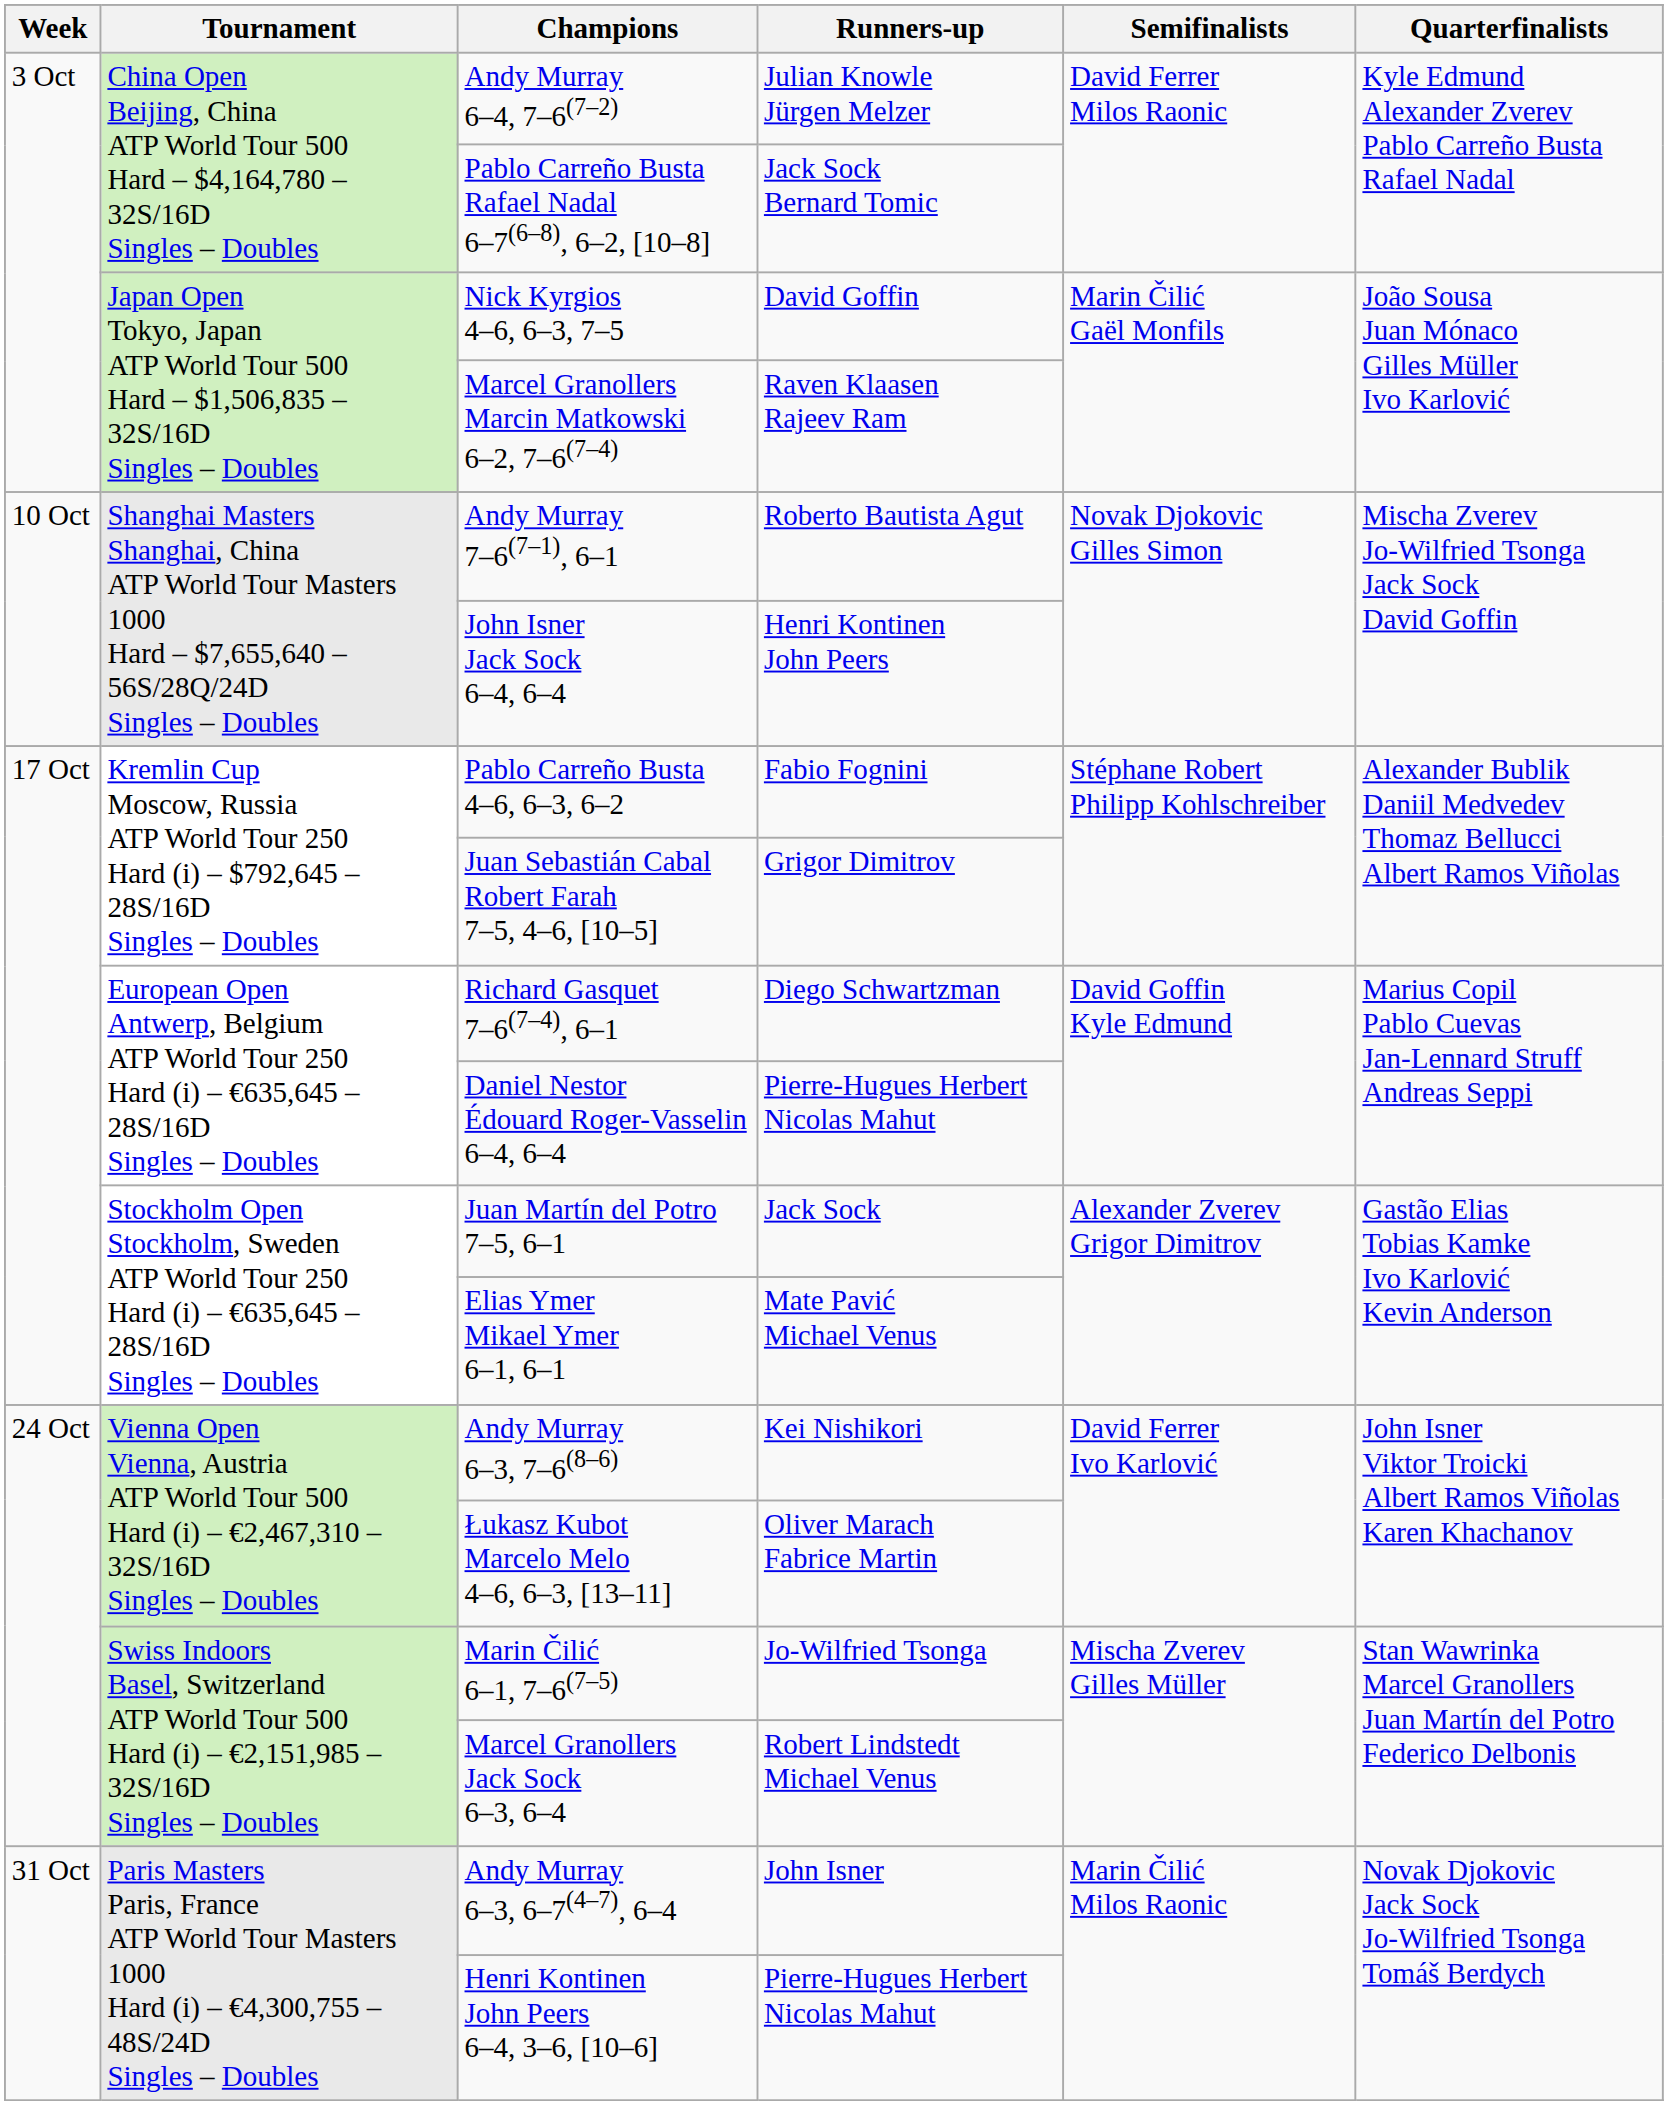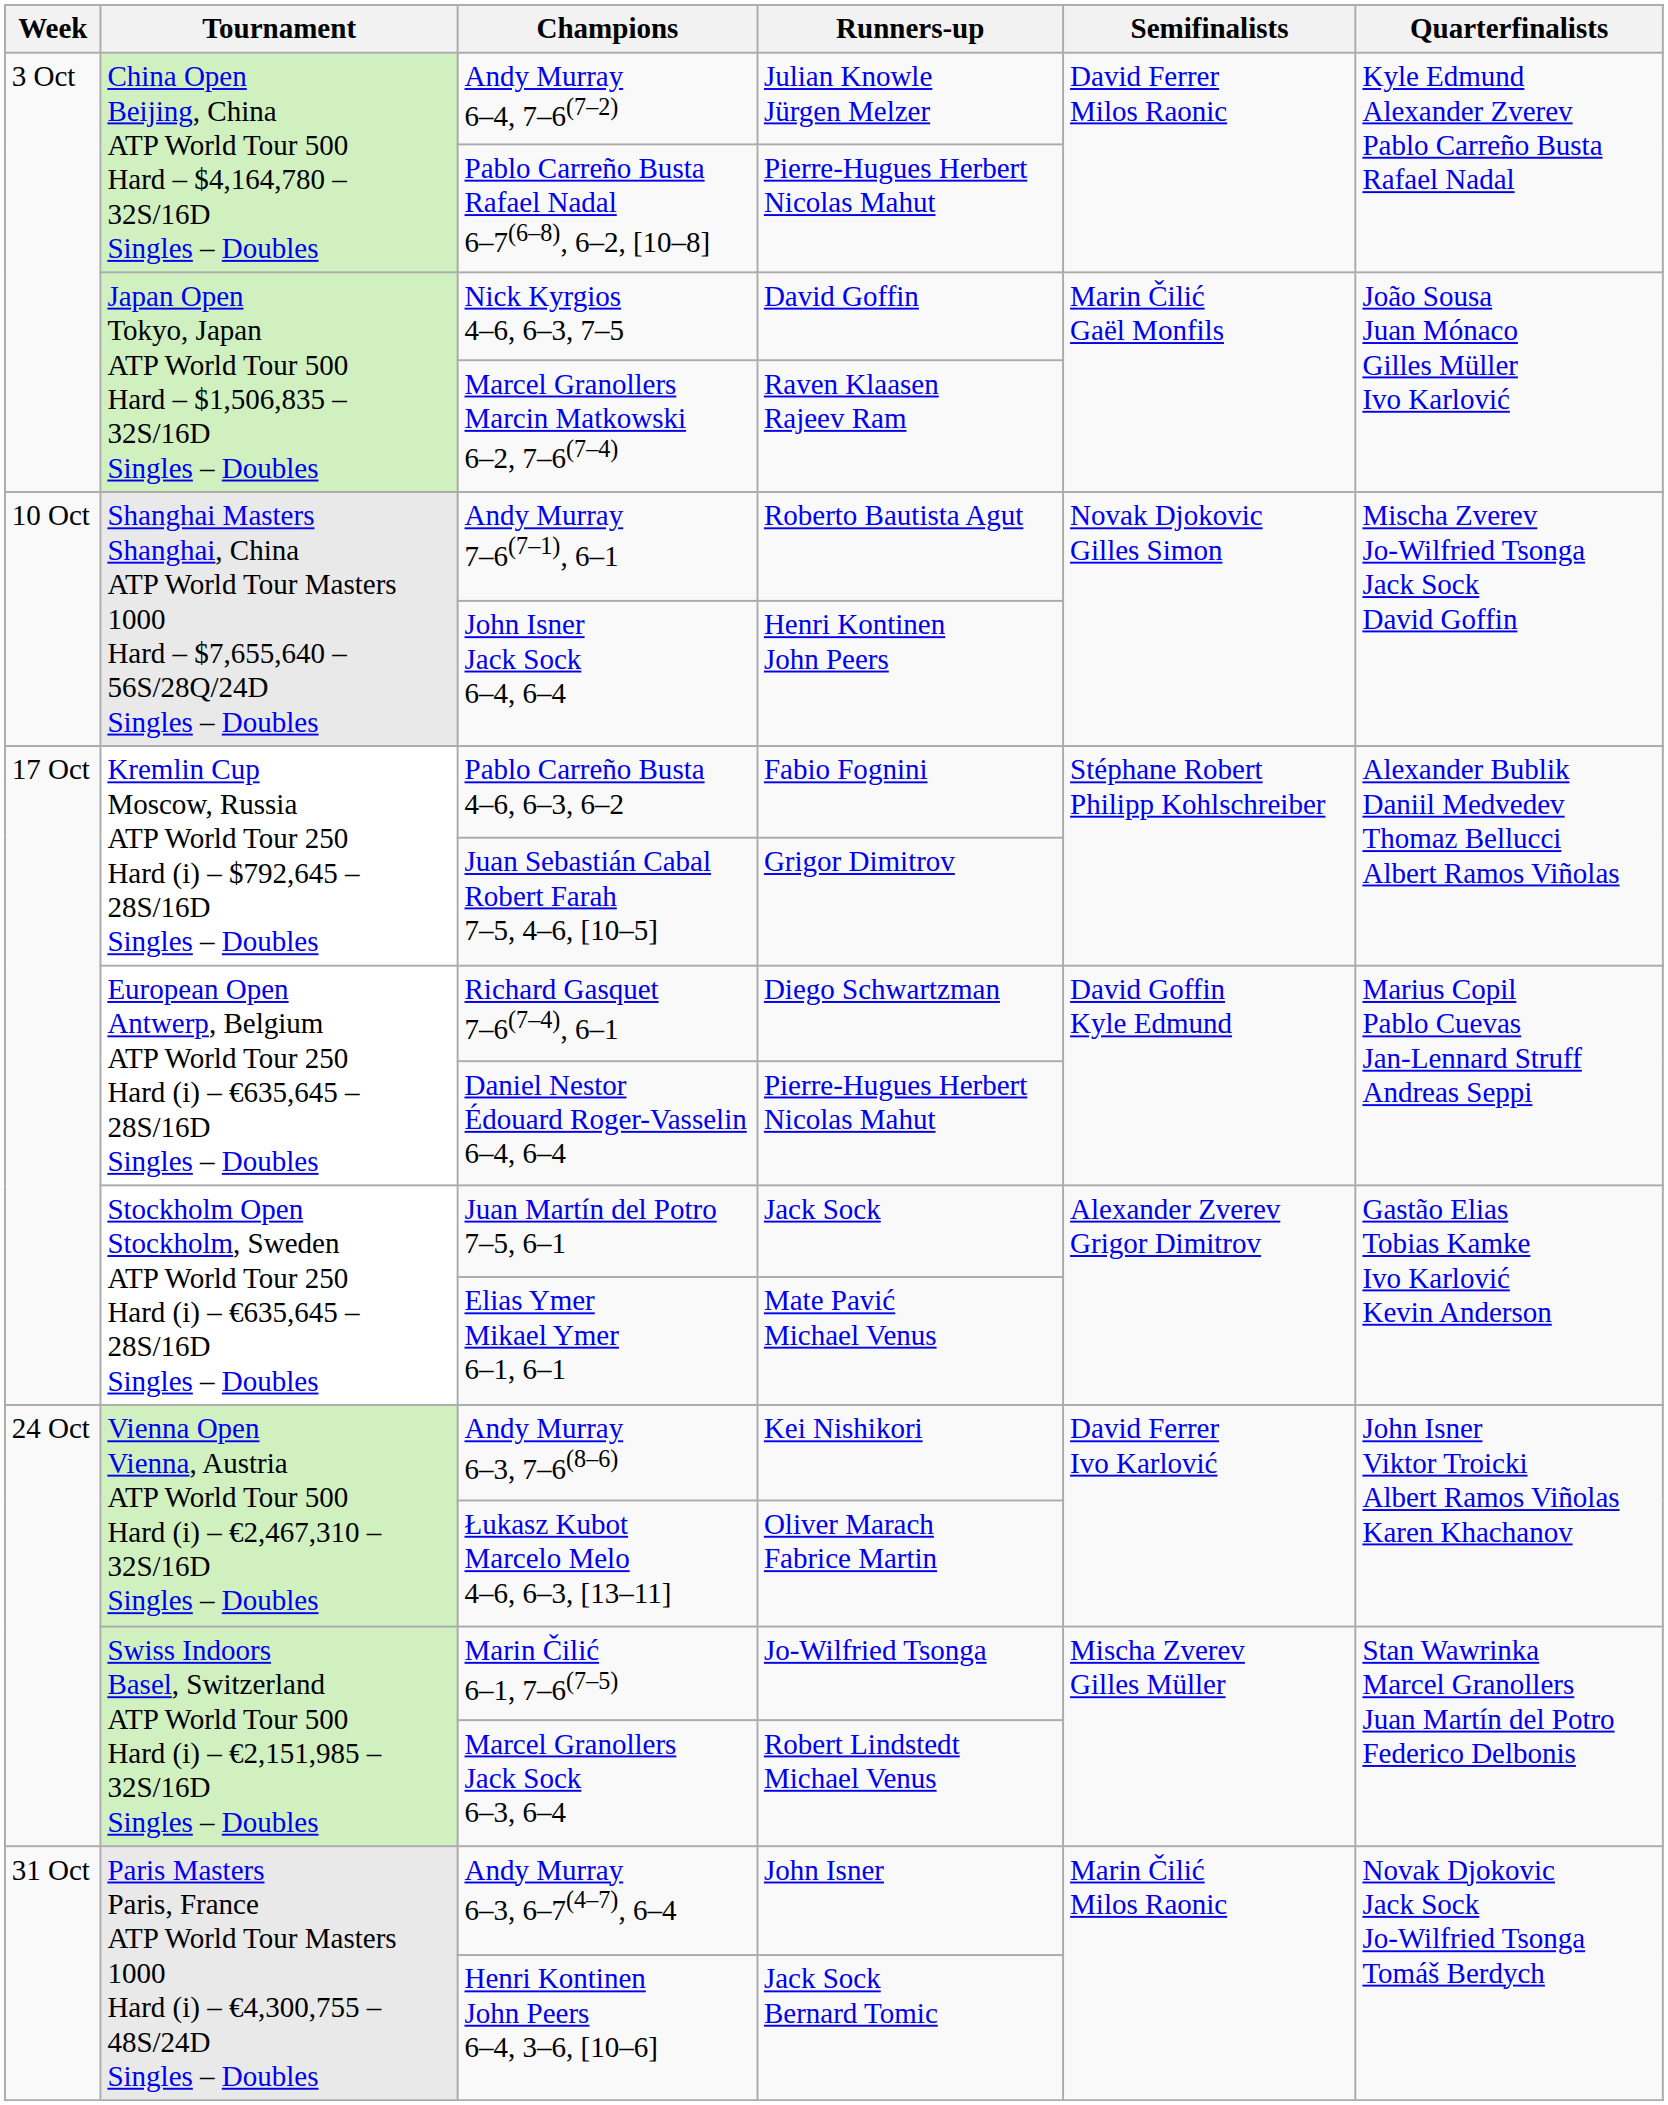Pablo Carreño Busta Rafael Nadal 6–7(6–8), 6–2, [10–8] | Runners-up: Jack Sock Bernard Tomic -> Pierre-Hugues Herbert Nicolas Mahut
Henri Kontinen John Peers 6–4, 3–6, [10–6] | Runners-up: Pierre-Hugues Herbert Nicolas Mahut -> Jack Sock Bernard Tomic
